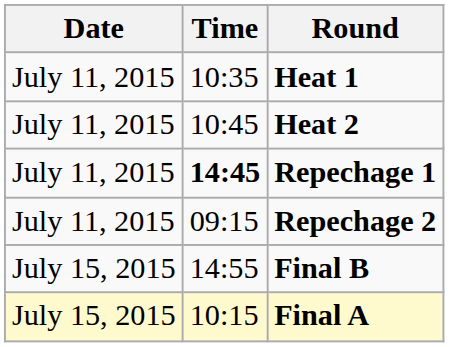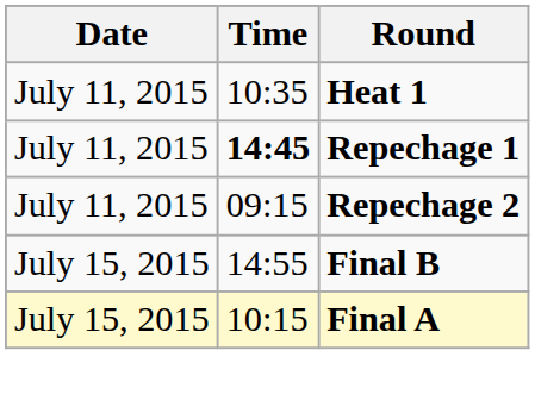- row: July 11, 2015 | 10:45 | Heat 2
